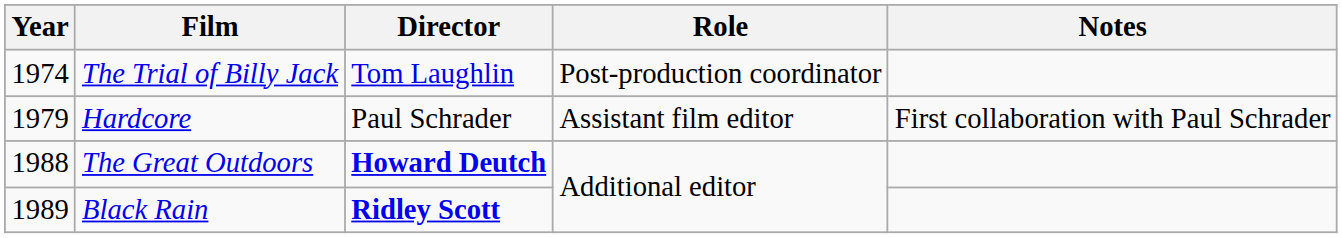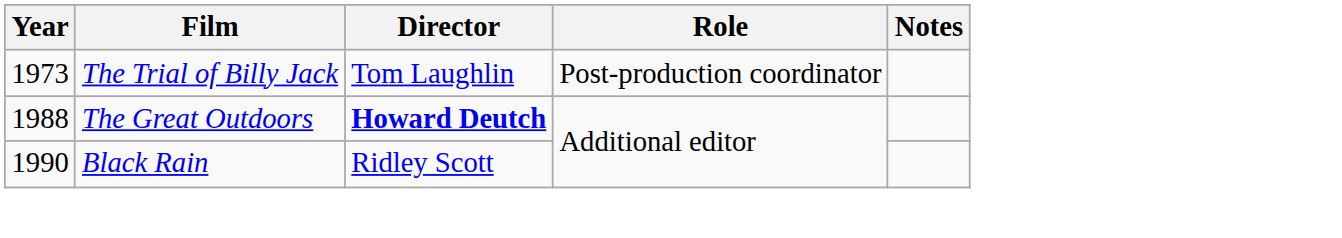The Trial of Billy Jack | Year: 1974 -> 1973
- row: 1979 | Hardcore | Paul Schrader | Assistant film editor | First collaboration with Paul Schrader
Black Rain | Year: 1989 -> 1990
Black Rain | Director: bold -> normal
